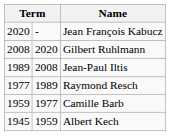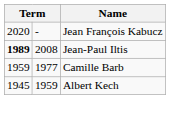- row: 2008 | 2020 | Gilbert Ruhlmann
Jean-Paul Iltis | column 1: normal -> bold
- row: 1977 | 1989 | Raymond Resch
